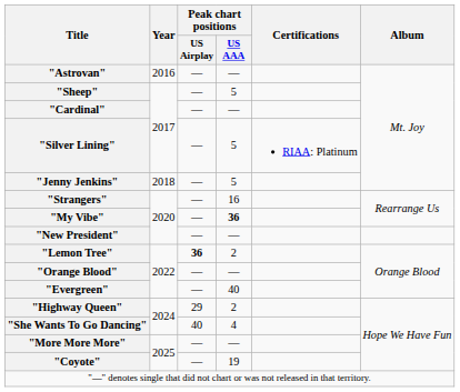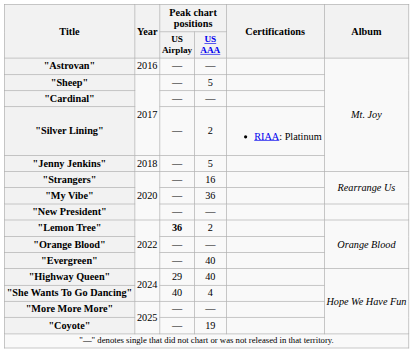"Silver Lining" | Peak chart positions / US AAA: 5 -> 2
"My Vibe" | Peak chart positions / US AAA: bold -> normal
"Highway Queen" | Peak chart positions / US AAA: 2 -> 40
